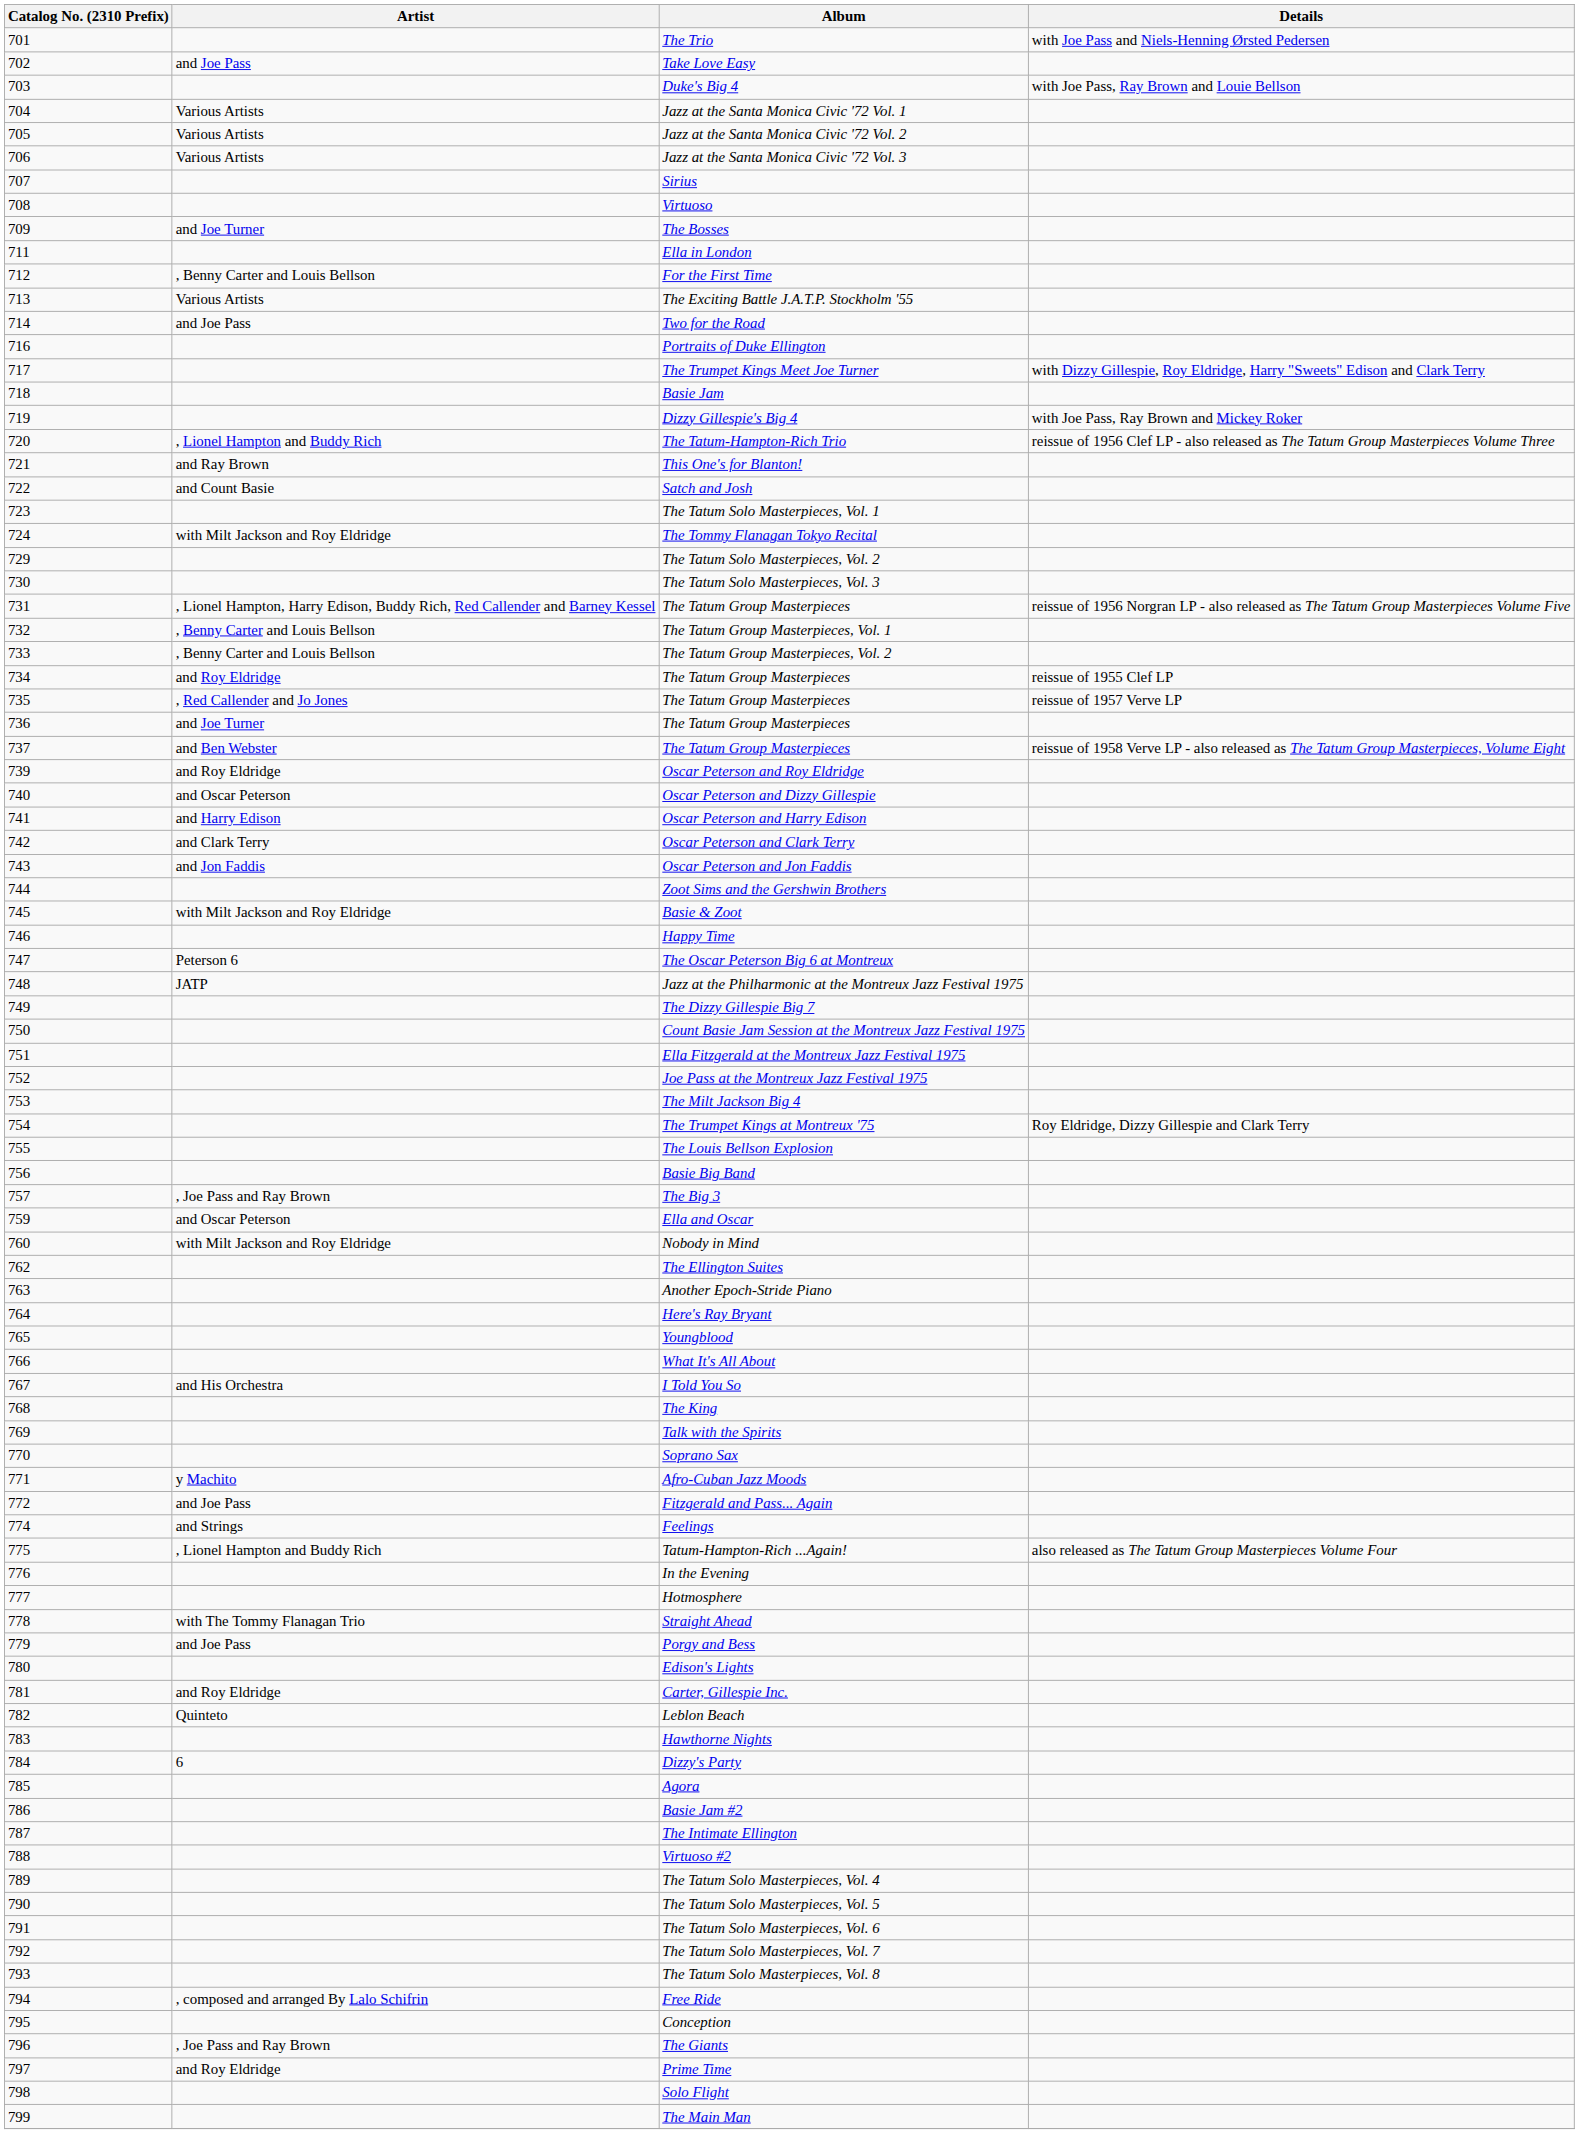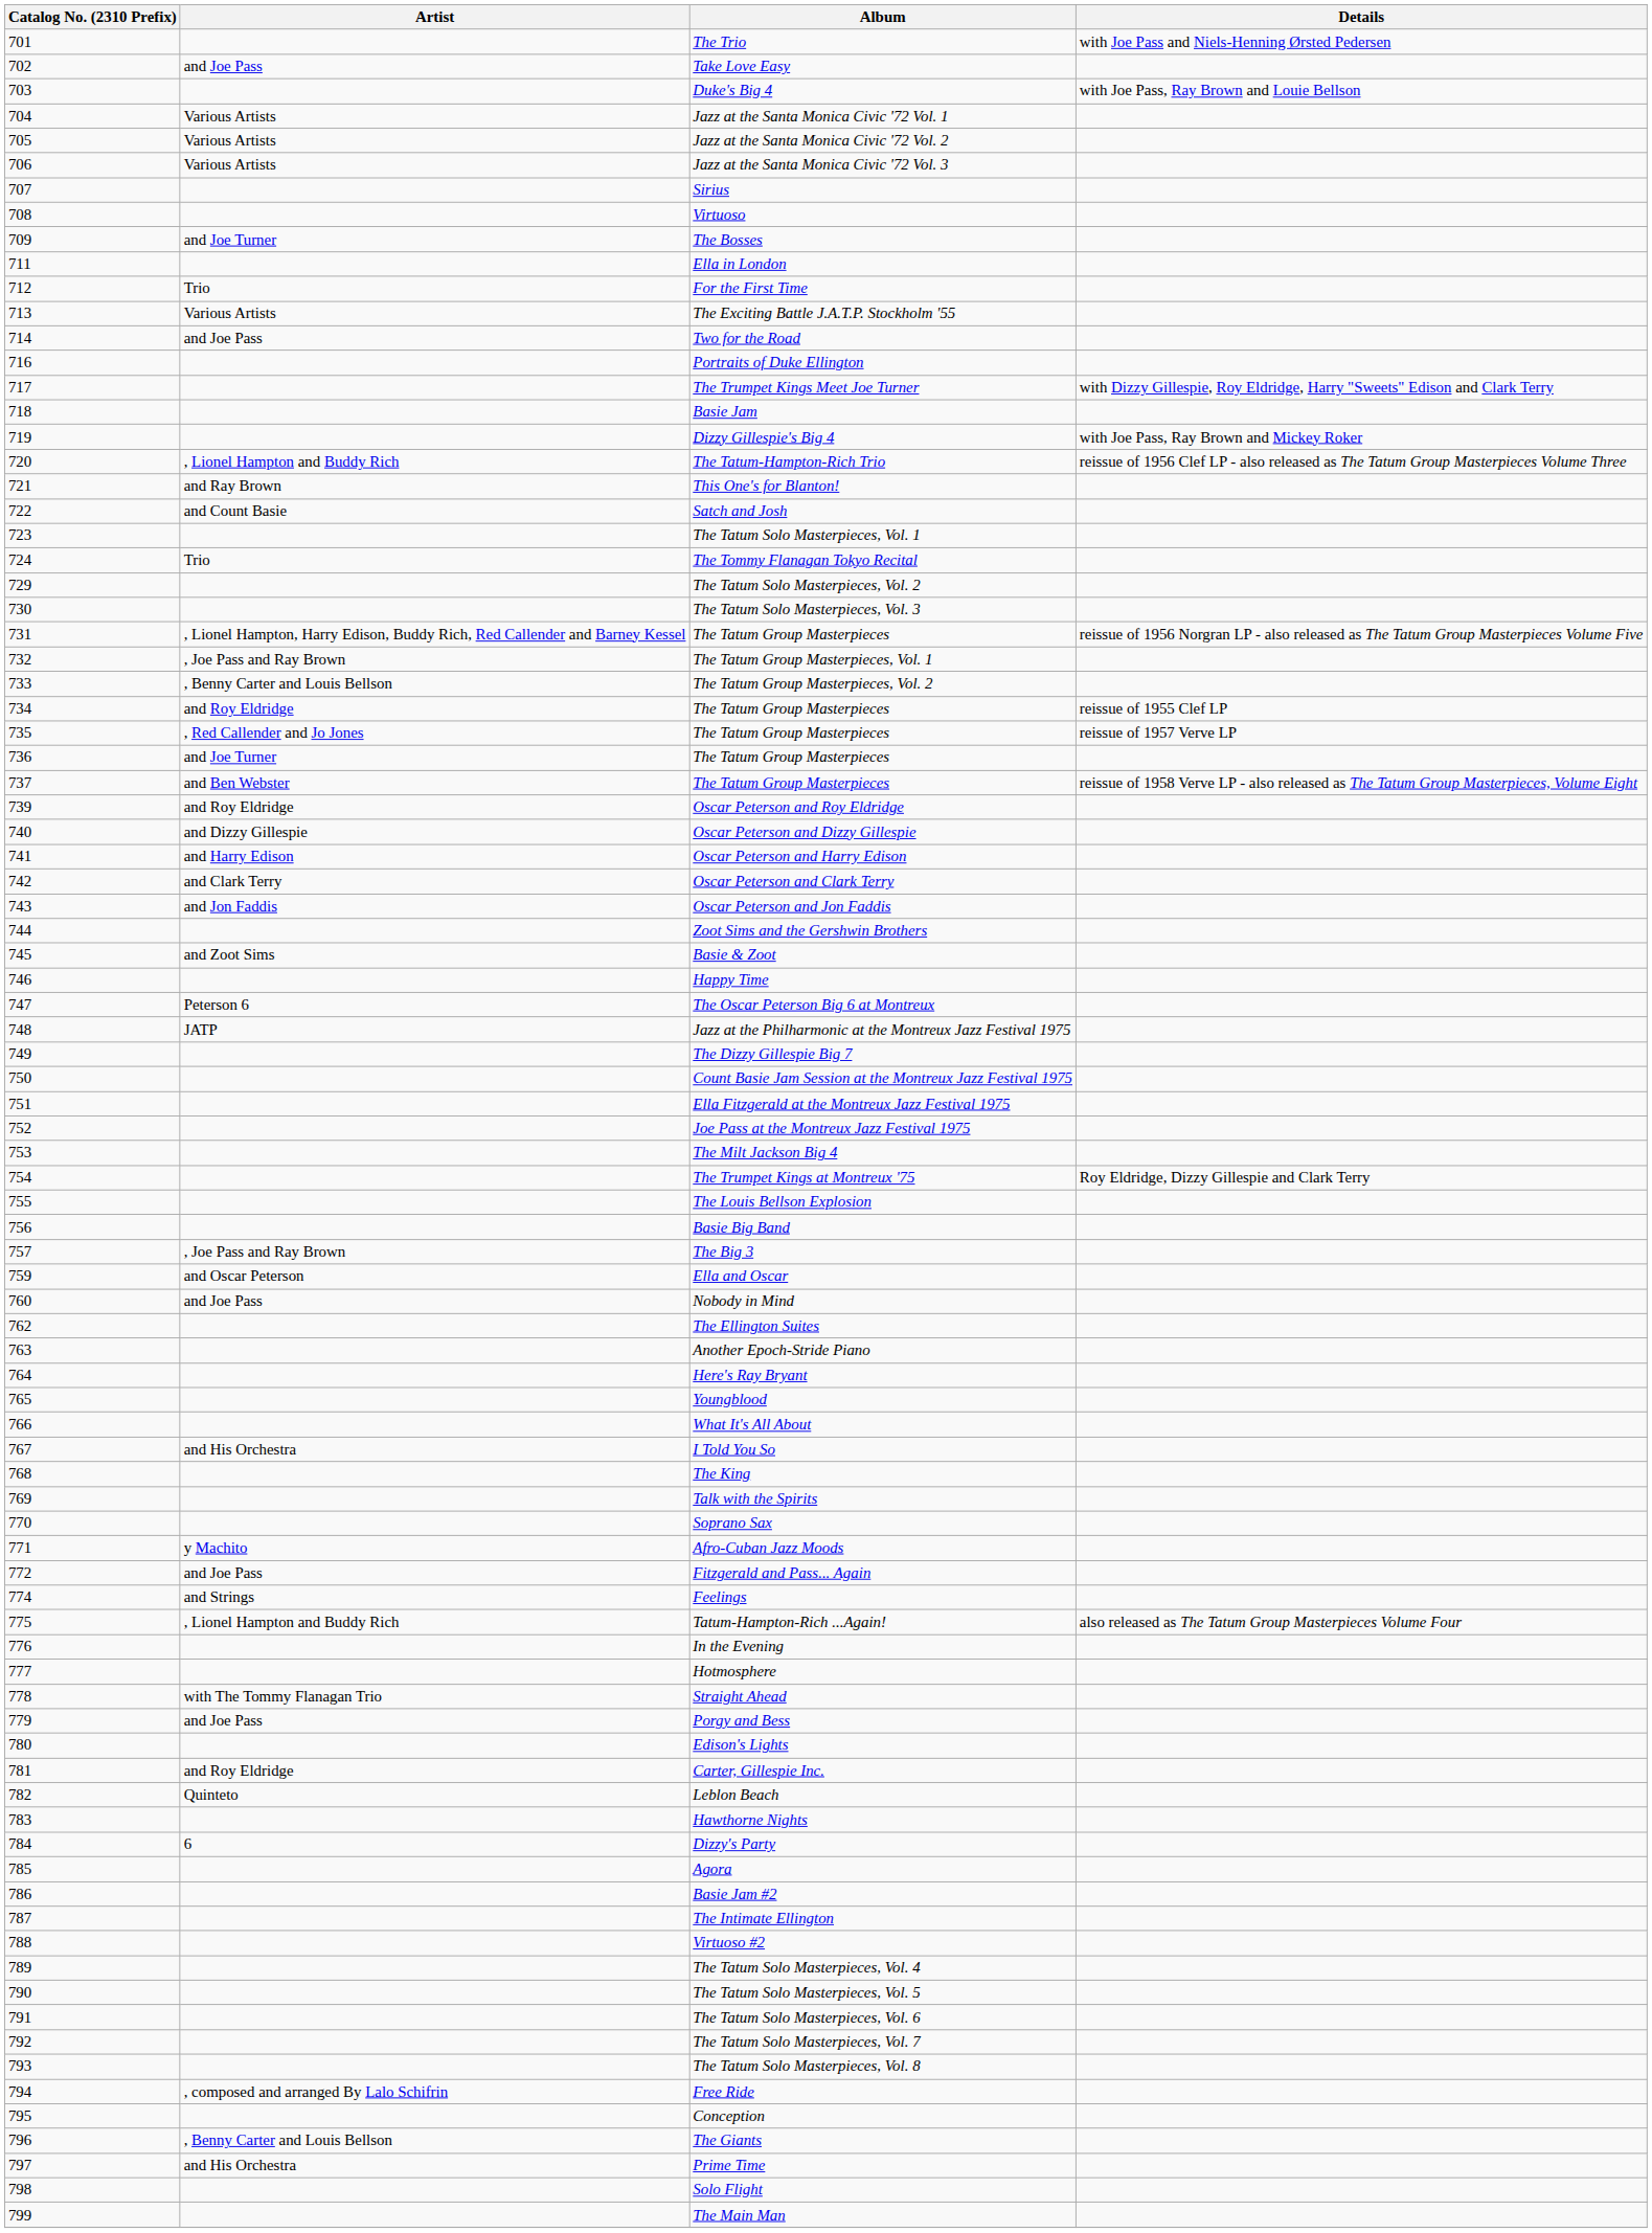For the First Time | Artist: , Benny Carter and Louis Bellson -> Trio
The Tommy Flanagan Tokyo Recital | Artist: with Milt Jackson and Roy Eldridge -> Trio
The Tatum Group Masterpieces, Vol. 1 | Artist: , Benny Carter and Louis Bellson -> , Joe Pass and Ray Brown
Oscar Peterson and Dizzy Gillespie | Artist: and Oscar Peterson -> and Dizzy Gillespie
Basie & Zoot | Artist: with Milt Jackson and Roy Eldridge -> and Zoot Sims
Nobody in Mind | Artist: with Milt Jackson and Roy Eldridge -> and Joe Pass
The Giants | Artist: , Joe Pass and Ray Brown -> , Benny Carter and Louis Bellson
Prime Time | Artist: and Roy Eldridge -> and His Orchestra
